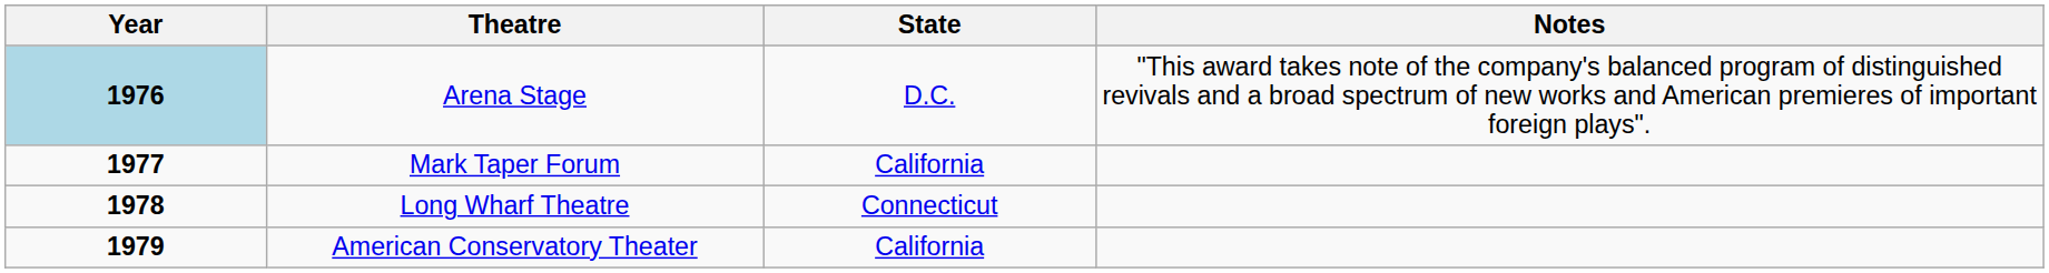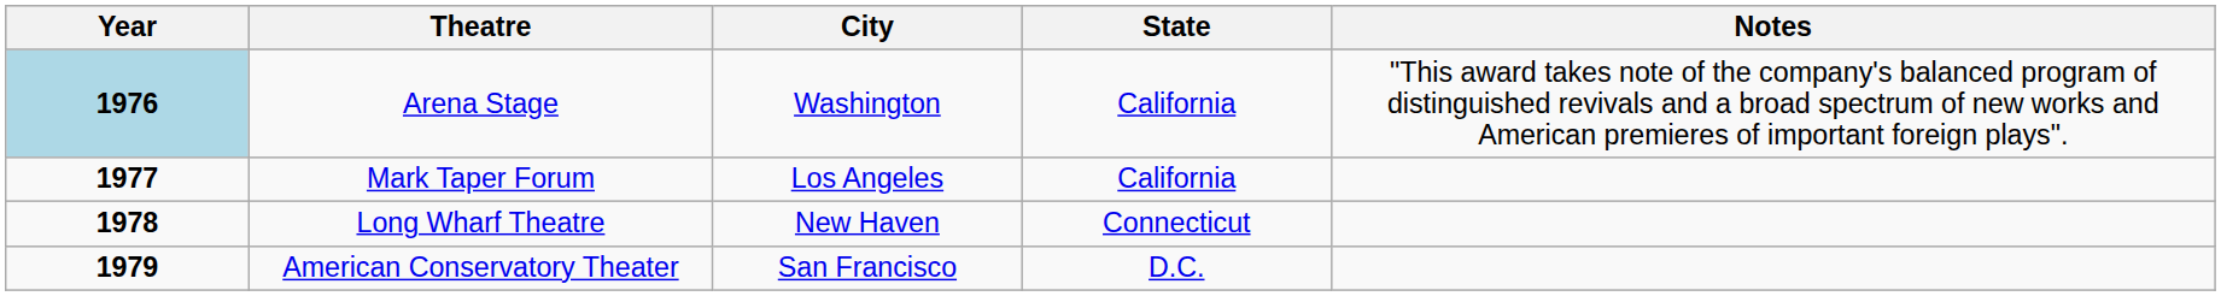+ column: City | Washington | Los Angeles | New Haven | San Francisco
Arena Stage | State: D.C. -> California
American Conservatory Theater | State: California -> D.C.
